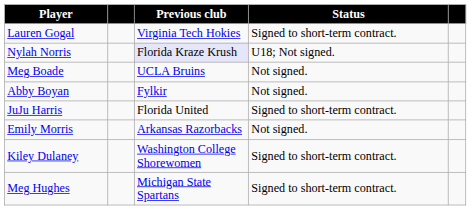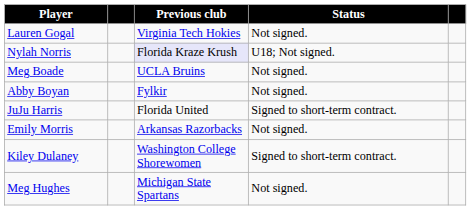Lauren Gogal | Status: Signed to short-term contract. -> Not signed.
Meg Hughes | Status: Signed to short-term contract. -> Not signed.
